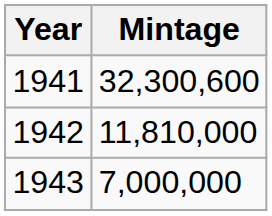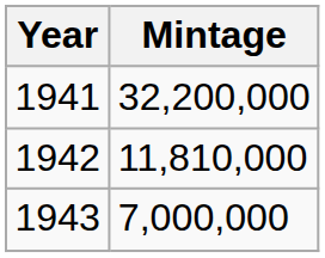1941 | Mintage: 32,300,600 -> 32,200,000
